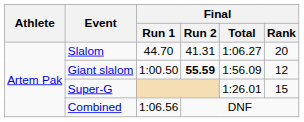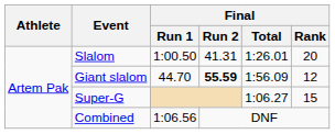Slalom | Final / Run 1: 44.70 -> 1:00.50
Slalom | Final / Total: 1:06.27 -> 1:26.01
Giant slalom | Final / Run 1: 1:00.50 -> 44.70
Super-G | Final / Total: 1:26.01 -> 1:06.27
